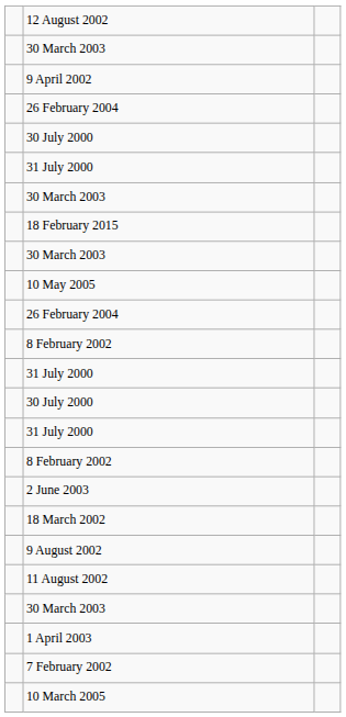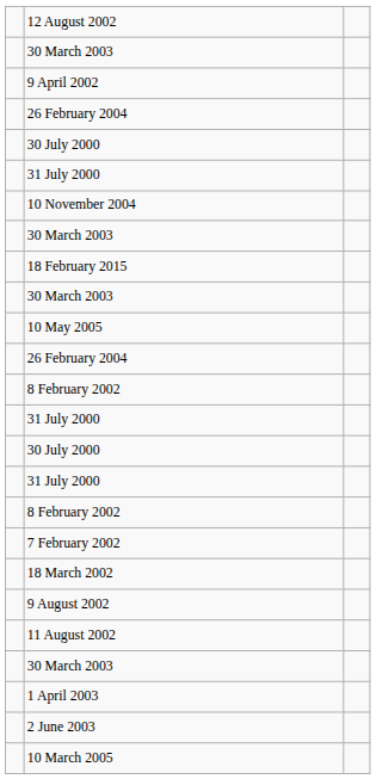+ row: 10 November 2004
rows swapped: 7 February 2002 <-> 2 June 2003
